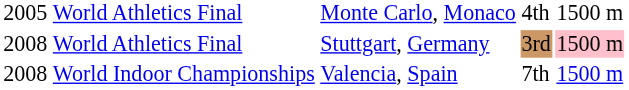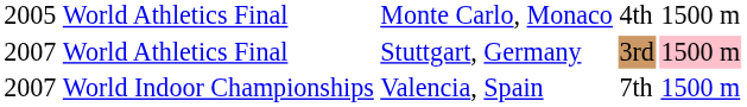World Athletics Final / Stuttgart, Germany | column 1: 2008 -> 2007
World Indoor Championships | column 1: 2008 -> 2007
